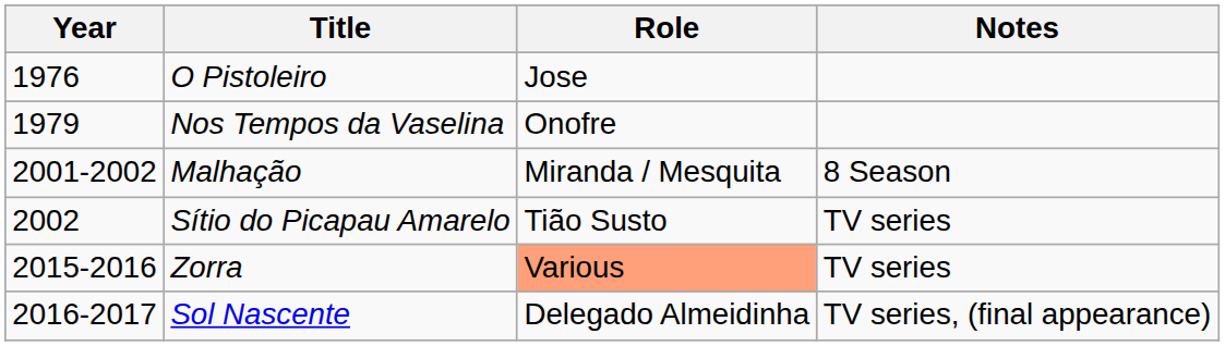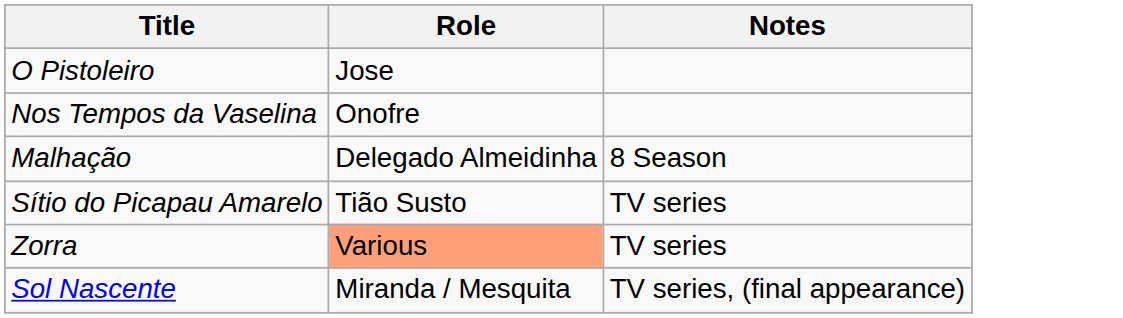- column: Year | 1976 | 1979 | 2001-2002 | 2002 | 2015-2016 | 2016-2017
Malhação | Role: Miranda / Mesquita -> Delegado Almeidinha
Sol Nascente | Role: Delegado Almeidinha -> Miranda / Mesquita
